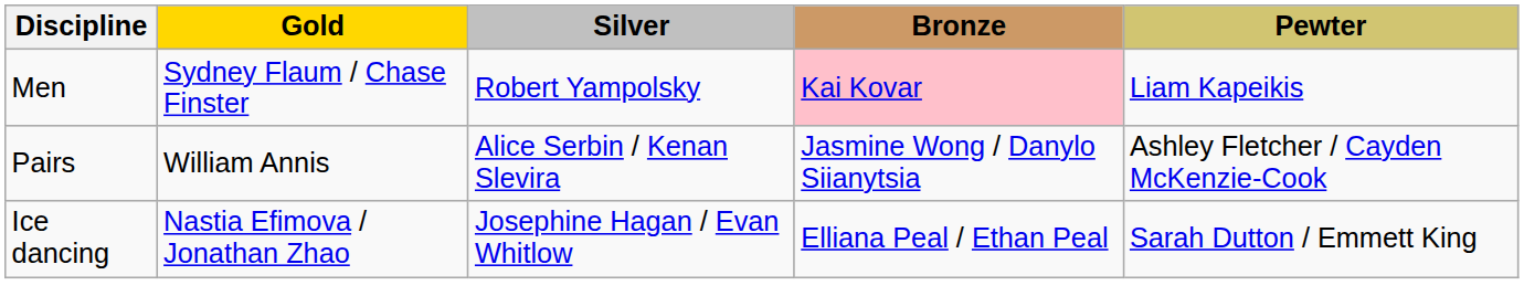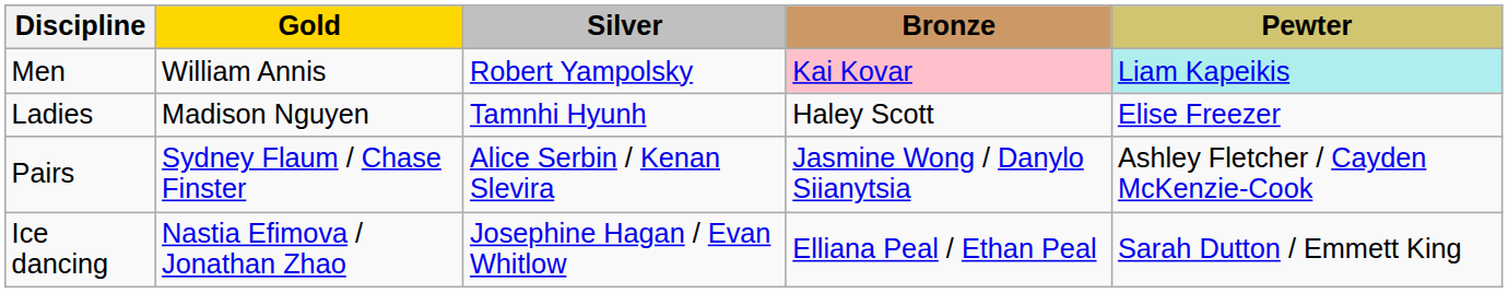Men | Gold: Sydney Flaum / Chase Finster -> William Annis
Men | Pewter: no background -> paleturquoise background
+ row: Ladies | Madison Nguyen | Tamnhi Hyunh | Haley Scott | Elise Freezer
Pairs | Gold: William Annis -> Sydney Flaum / Chase Finster
